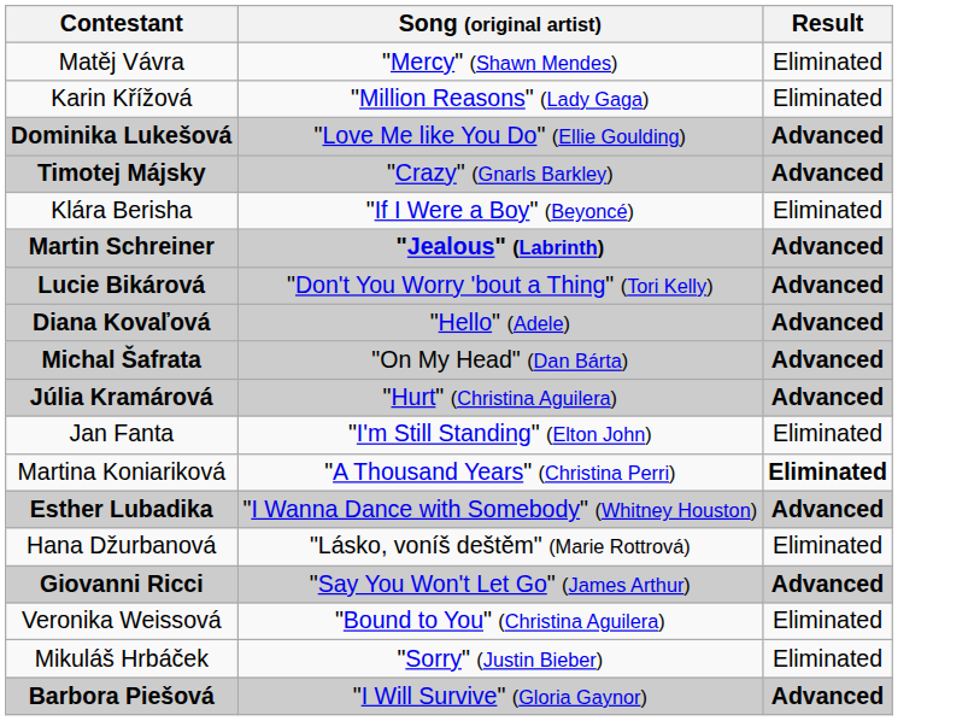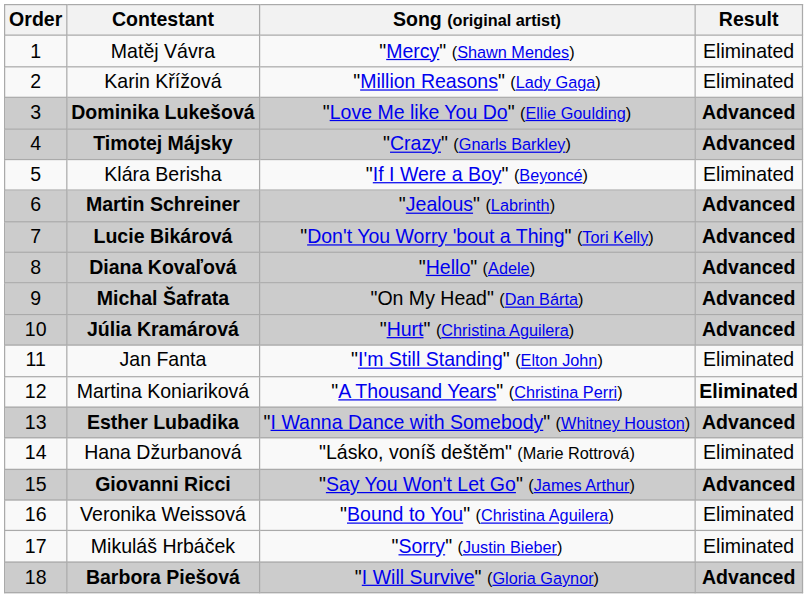+ column: Order | 1 | 2 | 3 | 4 | 5 | 6 | 7 | 8 | 9 | 10 | 11 | 12 | 13 | 14 | 15 | 16 | 17 | 18
Martin Schreiner | Song (original artist): bold -> normal
